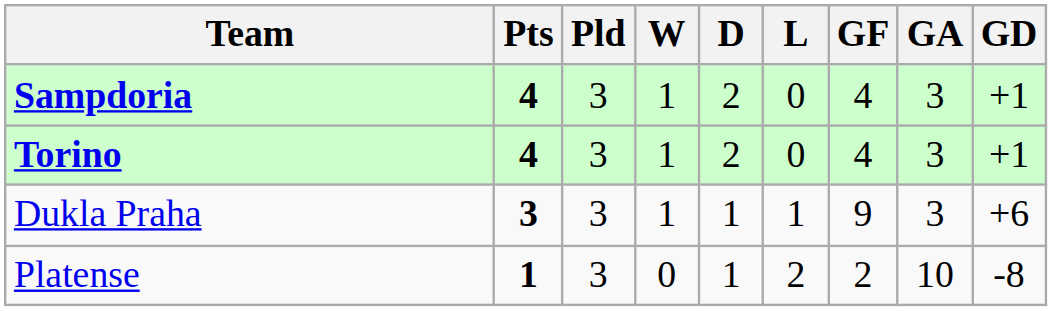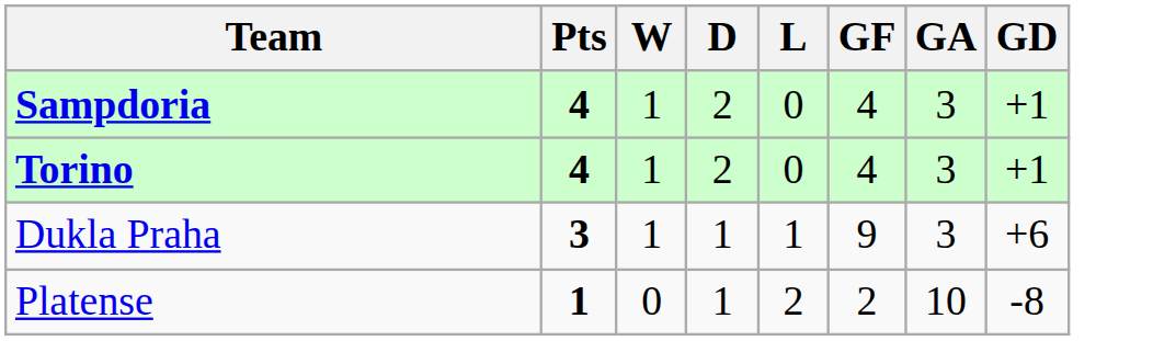- column: Pld | 3 | 3 | 3 | 3
